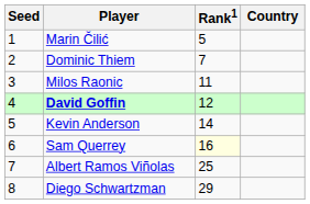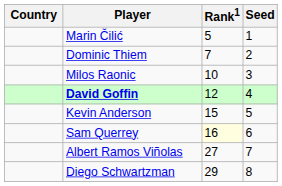columns swapped: Country <-> Seed
Milos Raonic | Rank1: 11 -> 10
Kevin Anderson | Rank1: 14 -> 15
Albert Ramos Viñolas | Rank1: 25 -> 27
